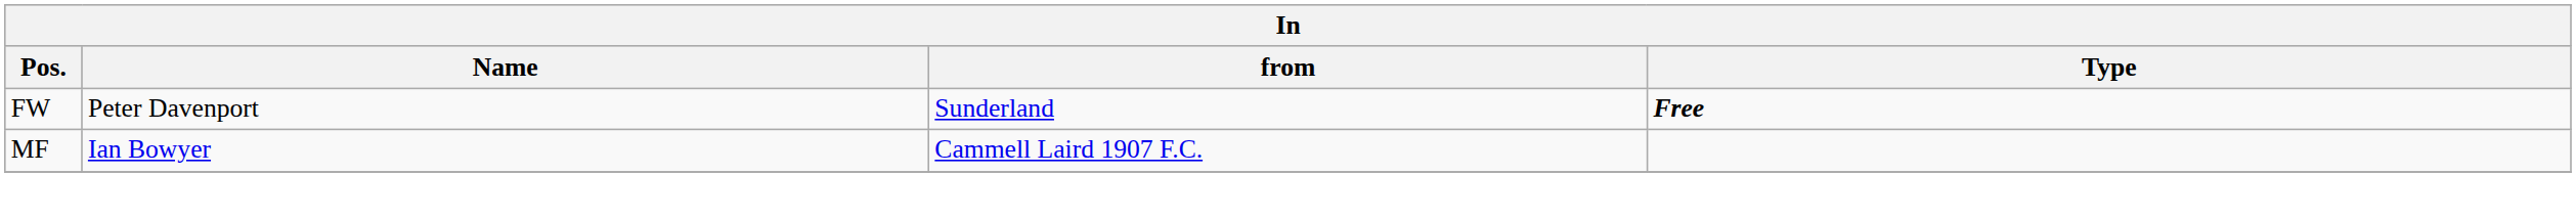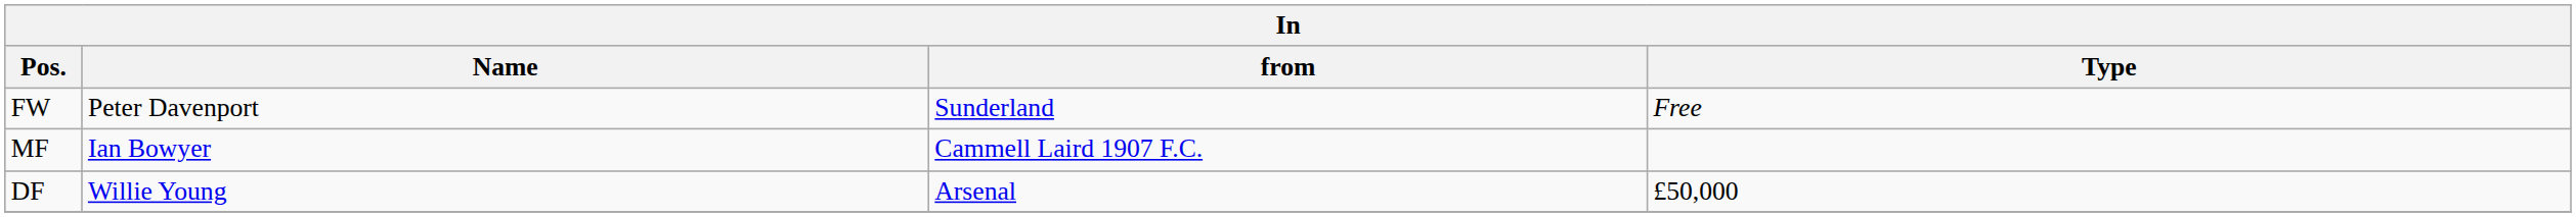FW | Type: bold -> normal
+ row: DF | Willie Young | Arsenal | £50,000
